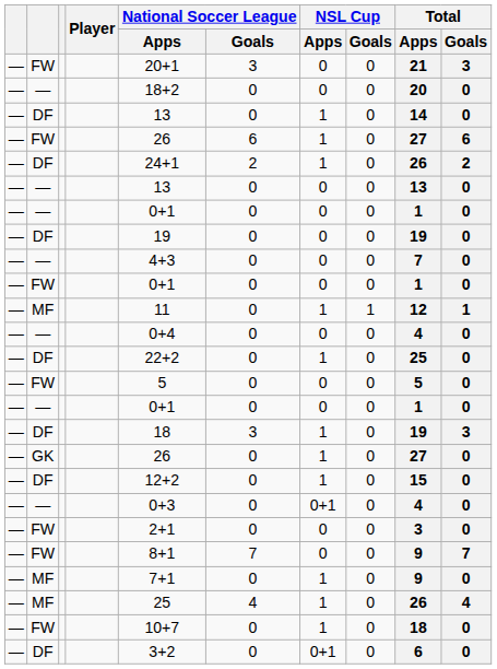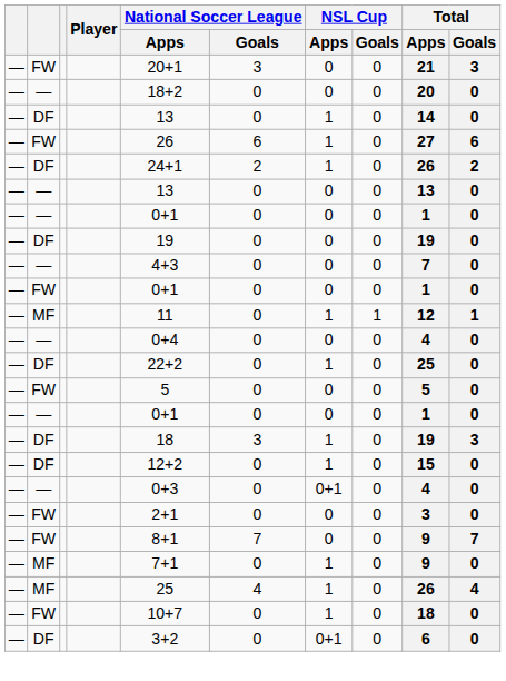- row: — | GK | 26 | 0 | 1 | 0 | 27 | 0
